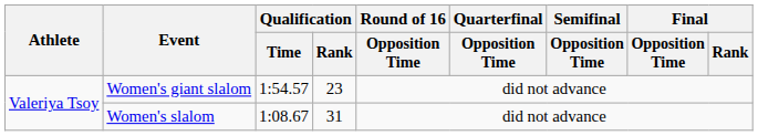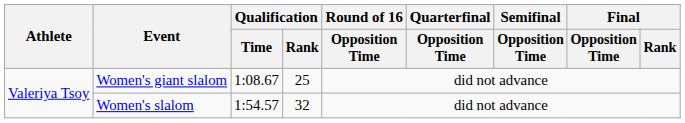Women's giant slalom | Qualification / Time: 1:54.57 -> 1:08.67
Women's giant slalom | Qualification / Rank: 23 -> 25
Women's slalom | Qualification / Time: 1:08.67 -> 1:54.57
Women's slalom | Qualification / Rank: 31 -> 32
